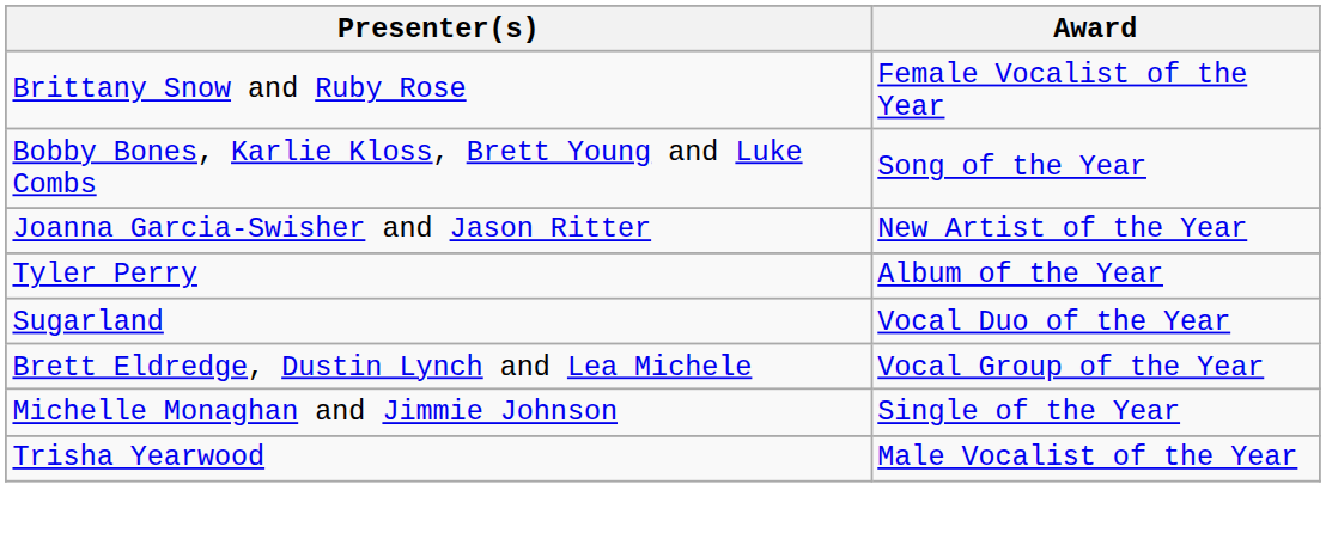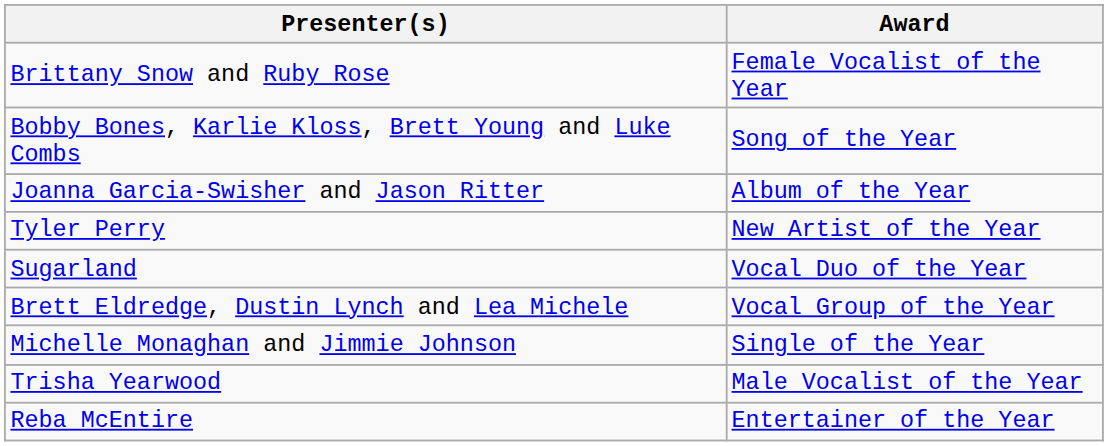Joanna Garcia-Swisher and Jason Ritter | Award: New Artist of the Year -> Album of the Year
Tyler Perry | Award: Album of the Year -> New Artist of the Year
+ row: Reba McEntire | Entertainer of the Year
